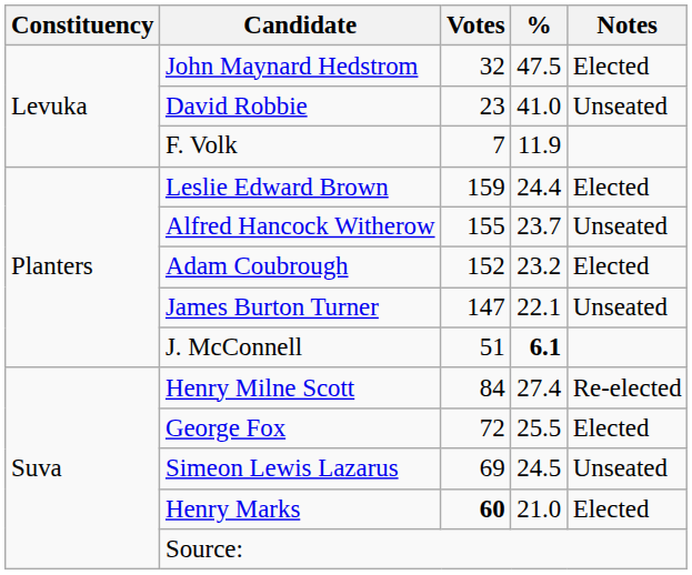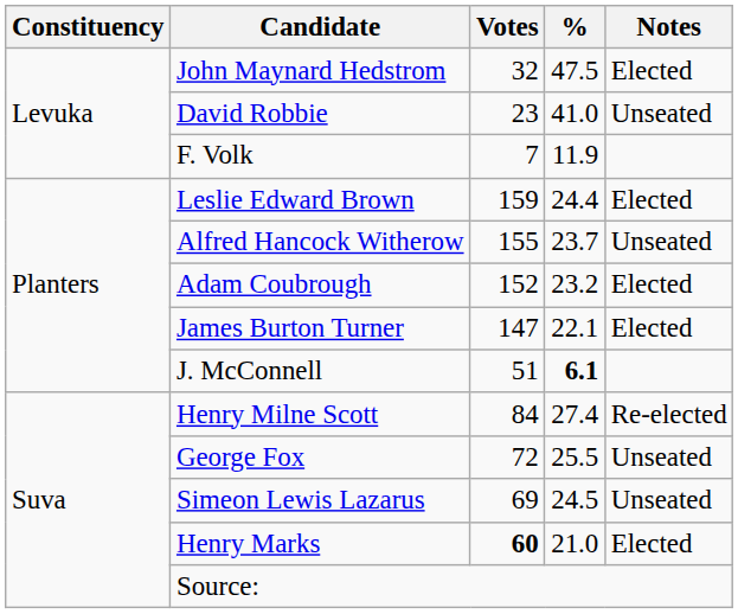James Burton Turner | Notes: Unseated -> Elected
George Fox | Notes: Elected -> Unseated
